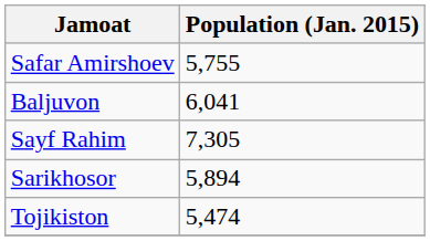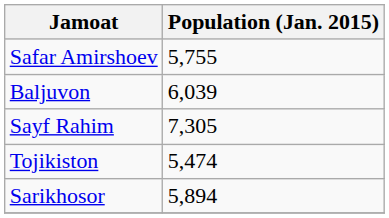Baljuvon | Population (Jan. 2015): 6,041 -> 6,039
rows swapped: Sarikhosor <-> Tojikiston
